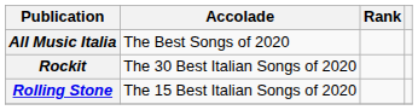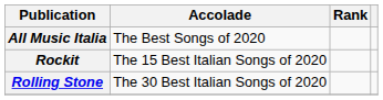Rockit | Accolade: The 30 Best Italian Songs of 2020 -> The 15 Best Italian Songs of 2020
Rolling Stone | Accolade: The 15 Best Italian Songs of 2020 -> The 30 Best Italian Songs of 2020
